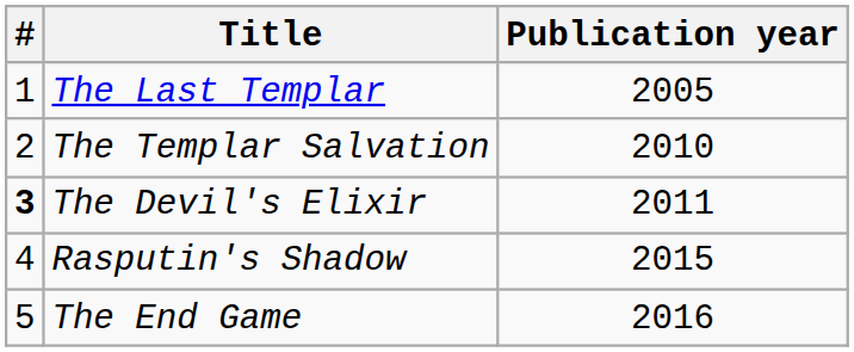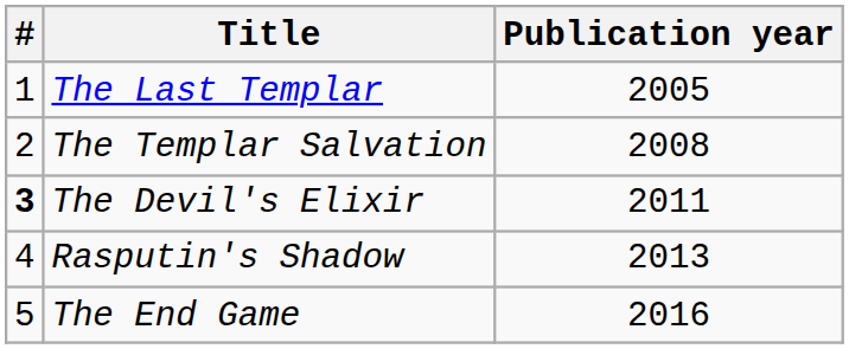The Templar Salvation | Publication year: 2010 -> 2008
Rasputin's Shadow | Publication year: 2015 -> 2013
